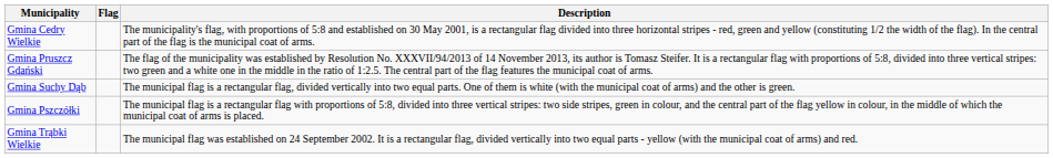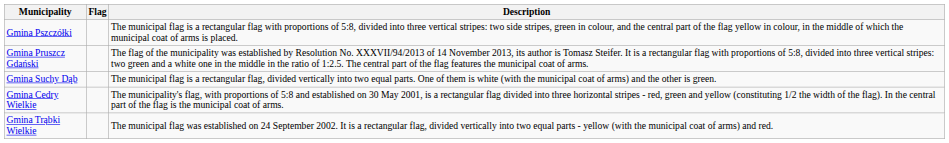rows swapped: Gmina Cedry Wielkie <-> Gmina Pszczółki
